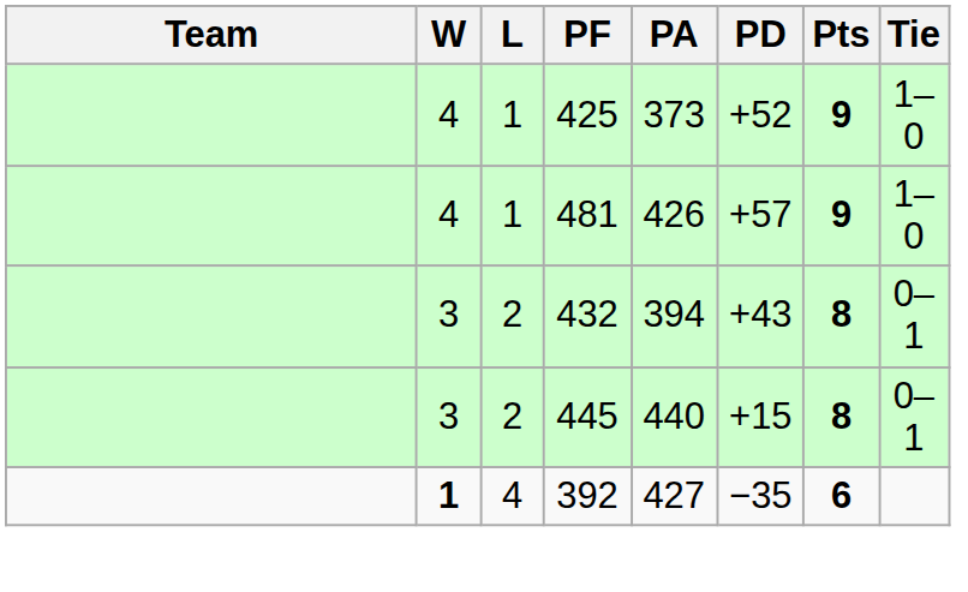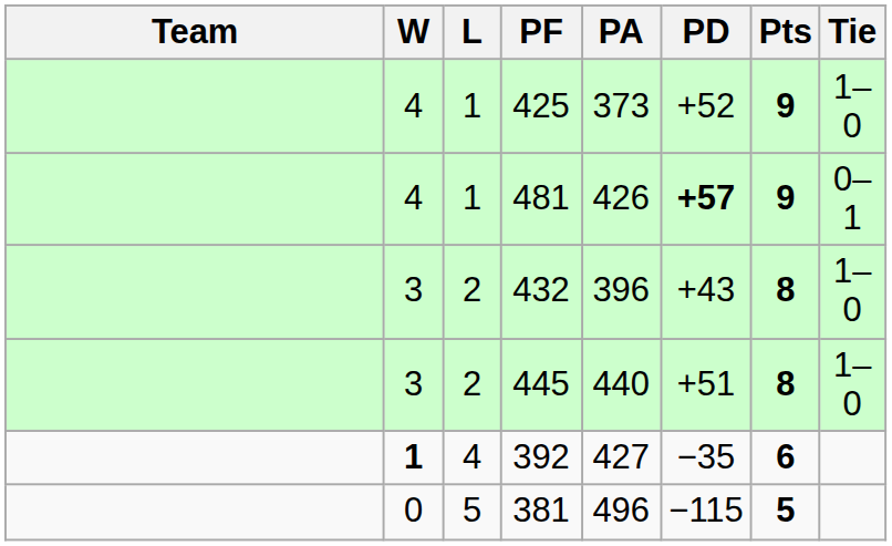481 | PD: normal -> bold
481 | Tie: 1–0 -> 0–1
432 | PA: 394 -> 396
432 | Tie: 0–1 -> 1–0
445 | PD: +15 -> +51
445 | Tie: 0–1 -> 1–0
+ row: 0 | 5 | 381 | 496 | −115 | 5
